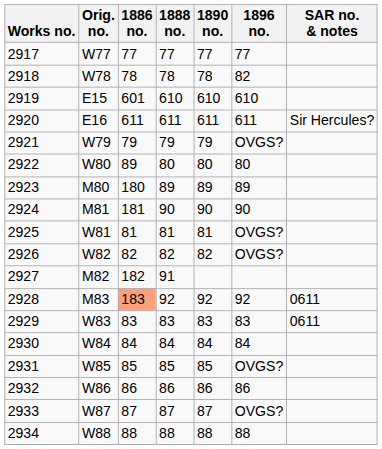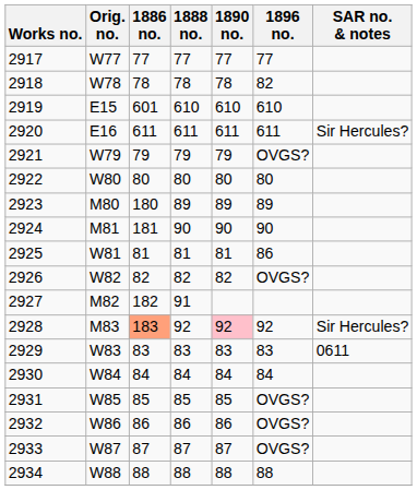2922 | 1886 no.: 89 -> 80
2925 | 1896 no.: OVGS? -> 86
2928 | 1890 no.: no background -> pink background
2928 | SAR no. & notes: 0611 -> Sir Hercules?
2932 | 1896 no.: 86 -> OVGS?
